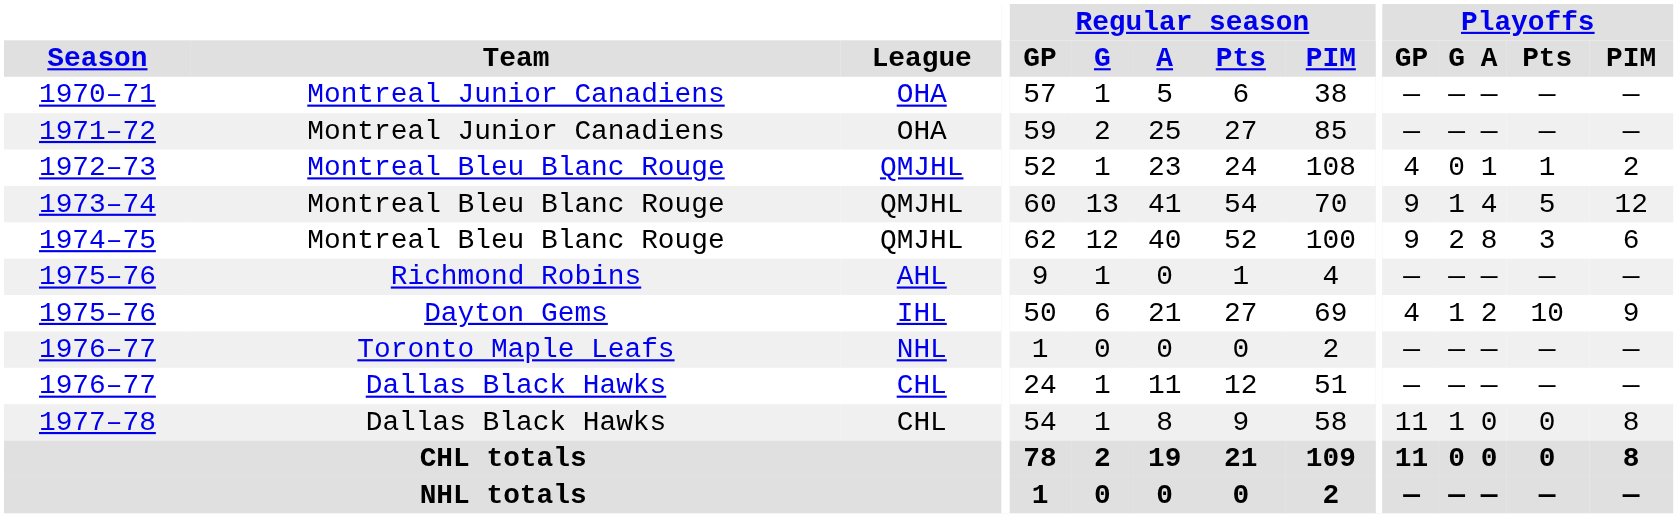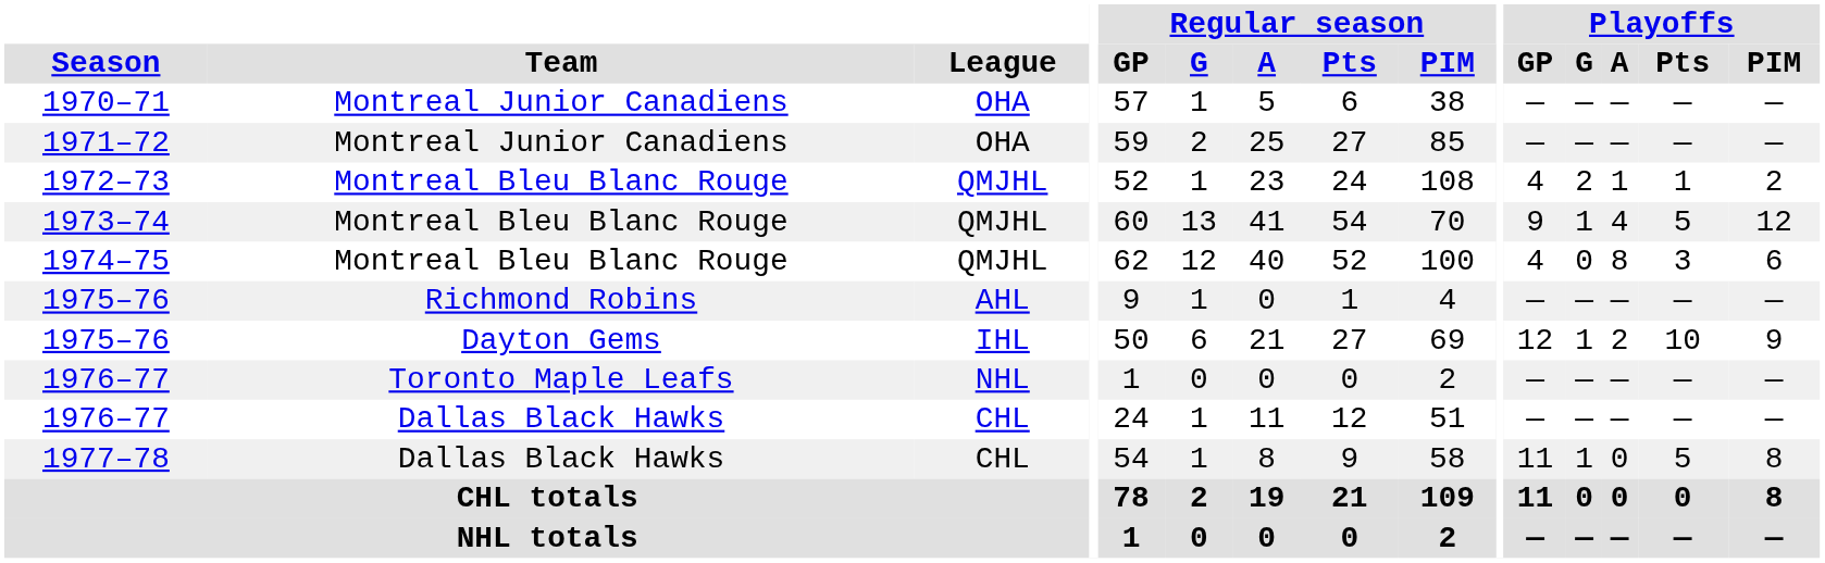1972–73 | Playoffs / G: 0 -> 2
1974–75 | Playoffs / GP: 9 -> 4
1974–75 | Playoffs / G: 2 -> 0
1975–76 / Dayton Gems | Playoffs / GP: 4 -> 12
1977–78 | Playoffs / Pts: 0 -> 5
